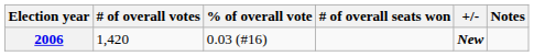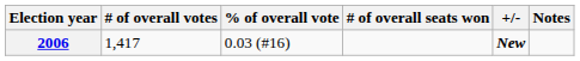2006 | # of overall votes: 1,420 -> 1,417
